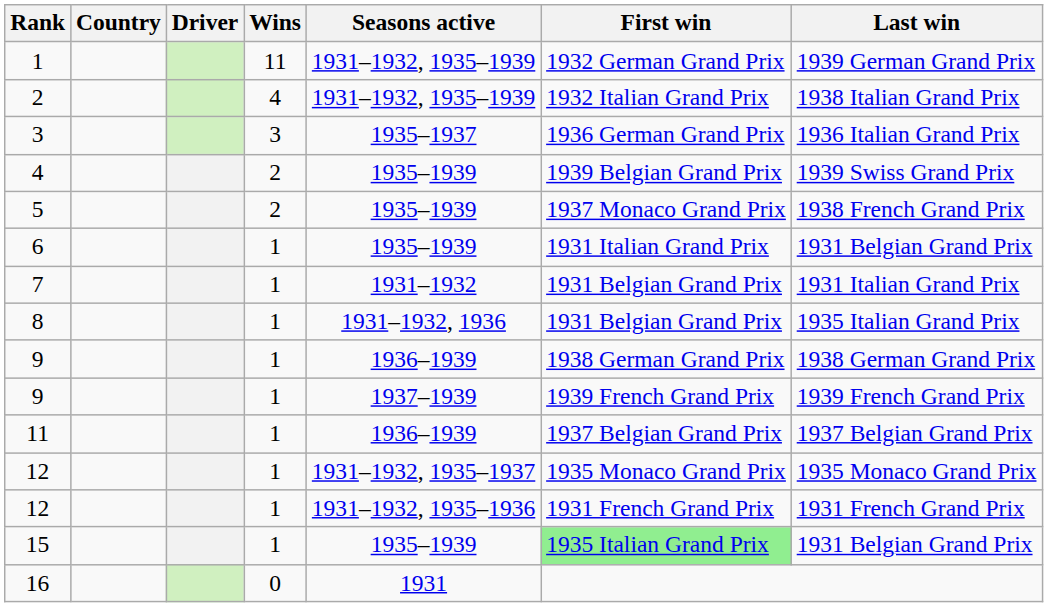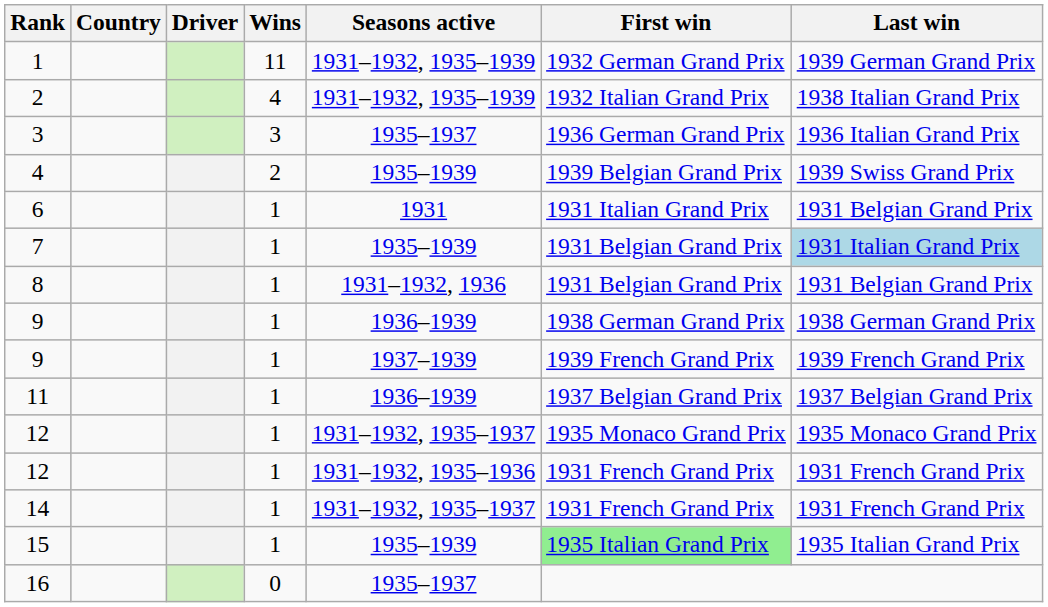- row: 5 | 2 | 1935–1939 | 1937 Monaco Grand Prix | 1938 French Grand Prix
6 | Seasons active: 1935–1939 -> 1931
7 | Seasons active: 1931–1932 -> 1935–1939
7 | Last win: no background -> lightblue background
8 | Last win: 1935 Italian Grand Prix -> 1931 Belgian Grand Prix
+ row: 14 | 1 | 1931–1932, 1935–1937 | 1931 French Grand Prix | 1931 French Grand Prix
15 | Last win: 1931 Belgian Grand Prix -> 1935 Italian Grand Prix
16 | Seasons active: 1931 -> 1935–1937
